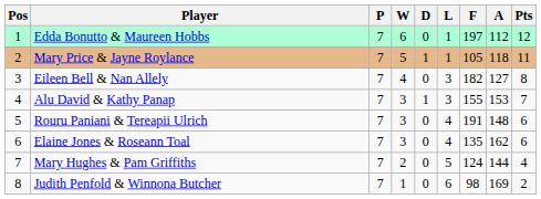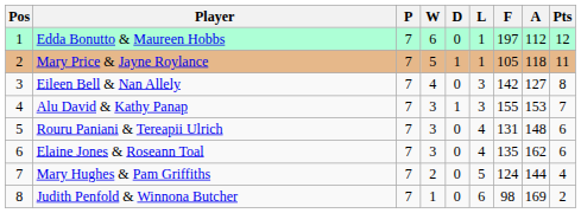Eileen Bell & Nan Allely | F: 182 -> 142
Rouru Paniani & Tereapii Ulrich | F: 191 -> 131
